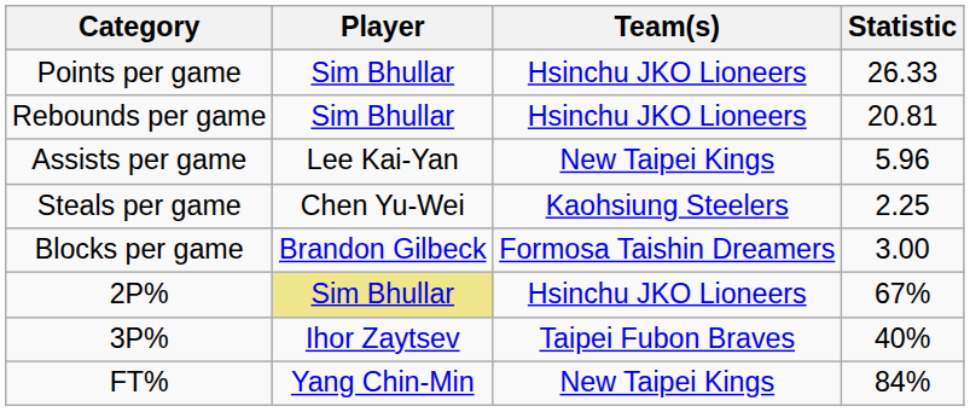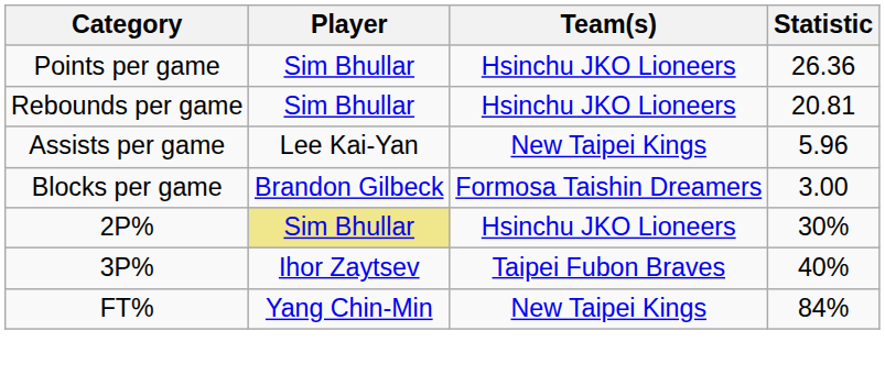Points per game | Statistic: 26.33 -> 26.36
- row: Steals per game | Chen Yu-Wei | Kaohsiung Steelers | 2.25
2P% | Statistic: 67% -> 30%
